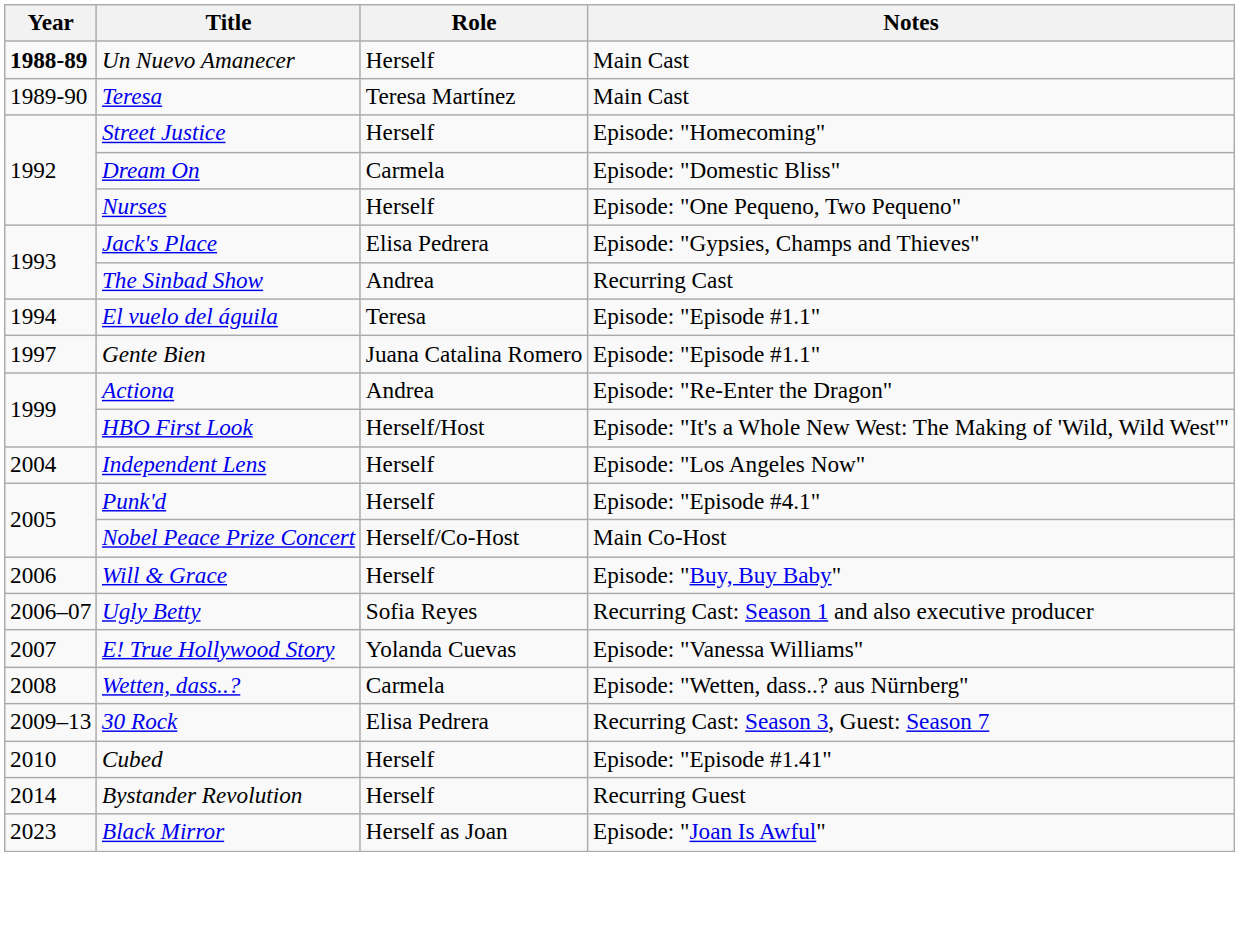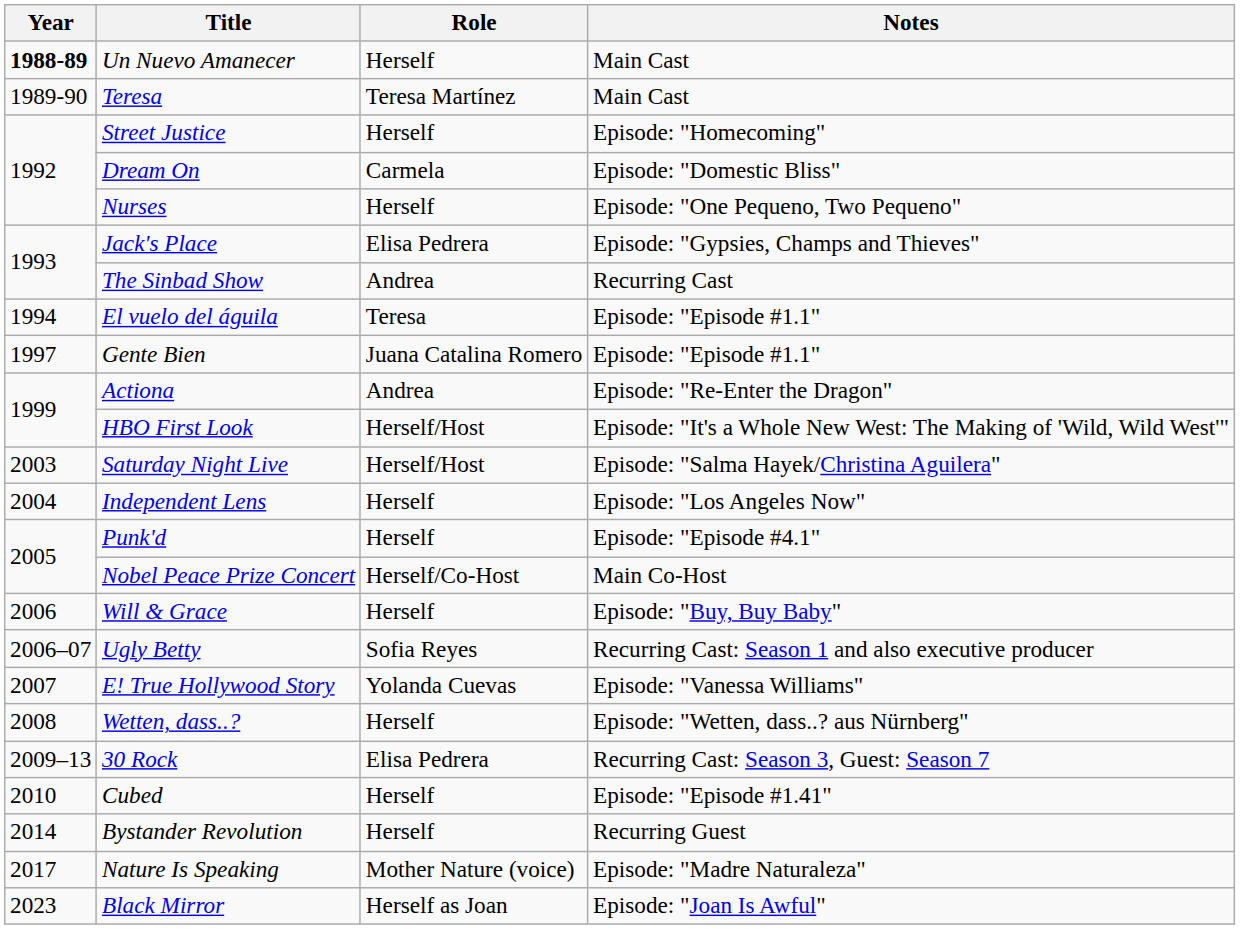+ row: 2003 | Saturday Night Live | Herself/Host | Episode: "Salma Hayek/Christina Aguilera"
Wetten, dass..? | Role: Carmela -> Herself
+ row: 2017 | Nature Is Speaking | Mother Nature (voice) | Episode: "Madre Naturaleza"
